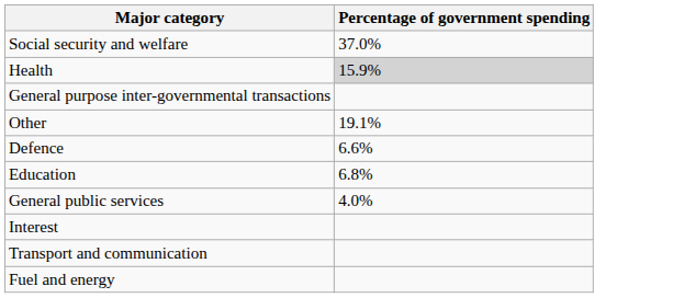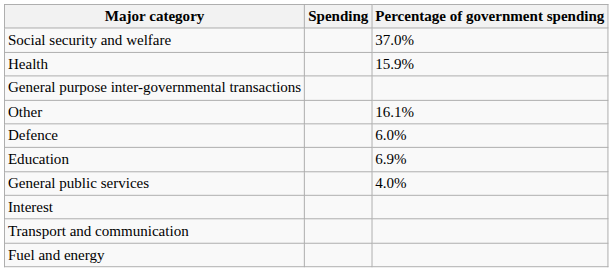+ column: Spending
Health | Percentage of government spending: lightgrey background -> no background
Other | Percentage of government spending: 19.1% -> 16.1%
Defence | Percentage of government spending: 6.6% -> 6.0%
Education | Percentage of government spending: 6.8% -> 6.9%
